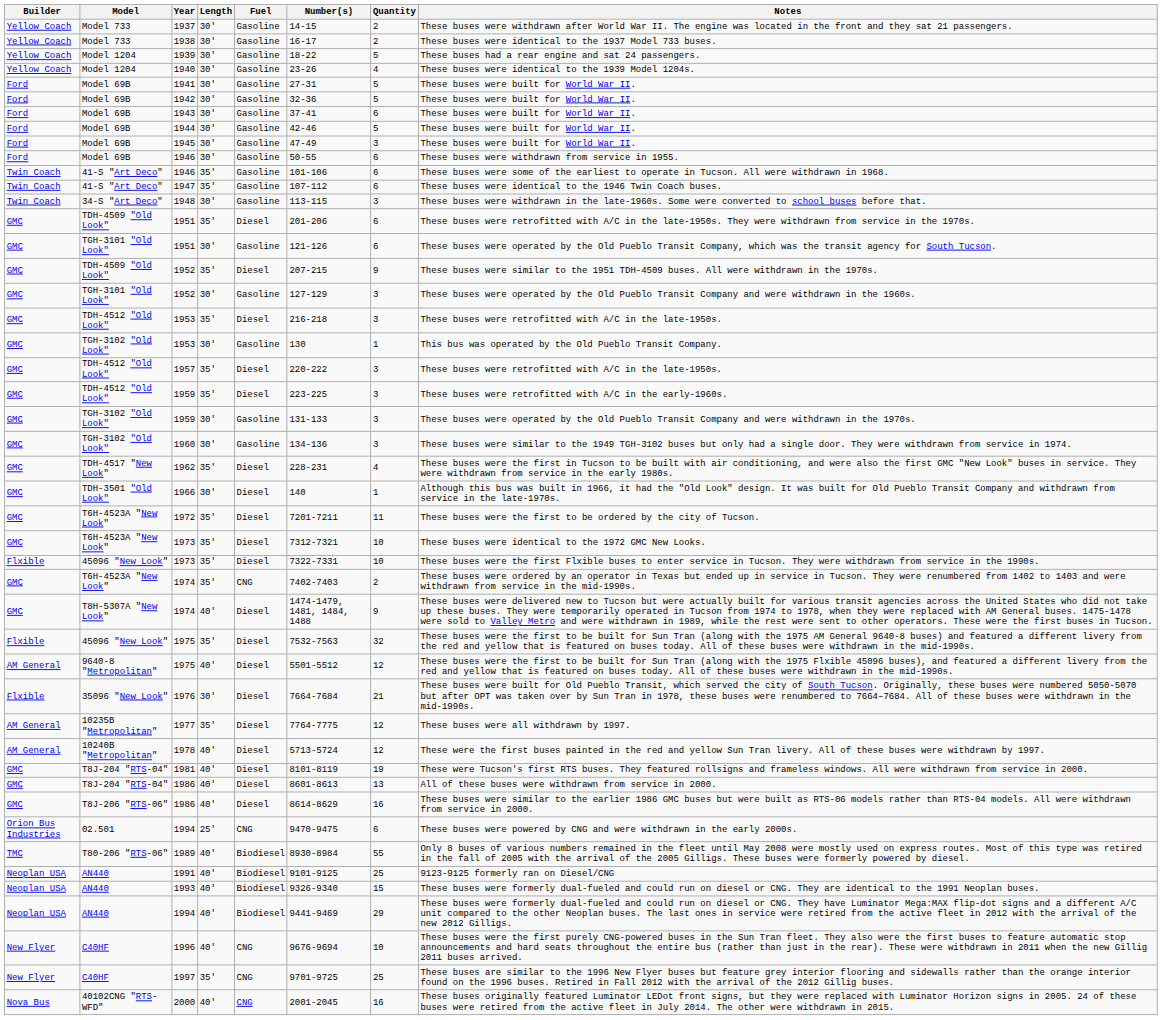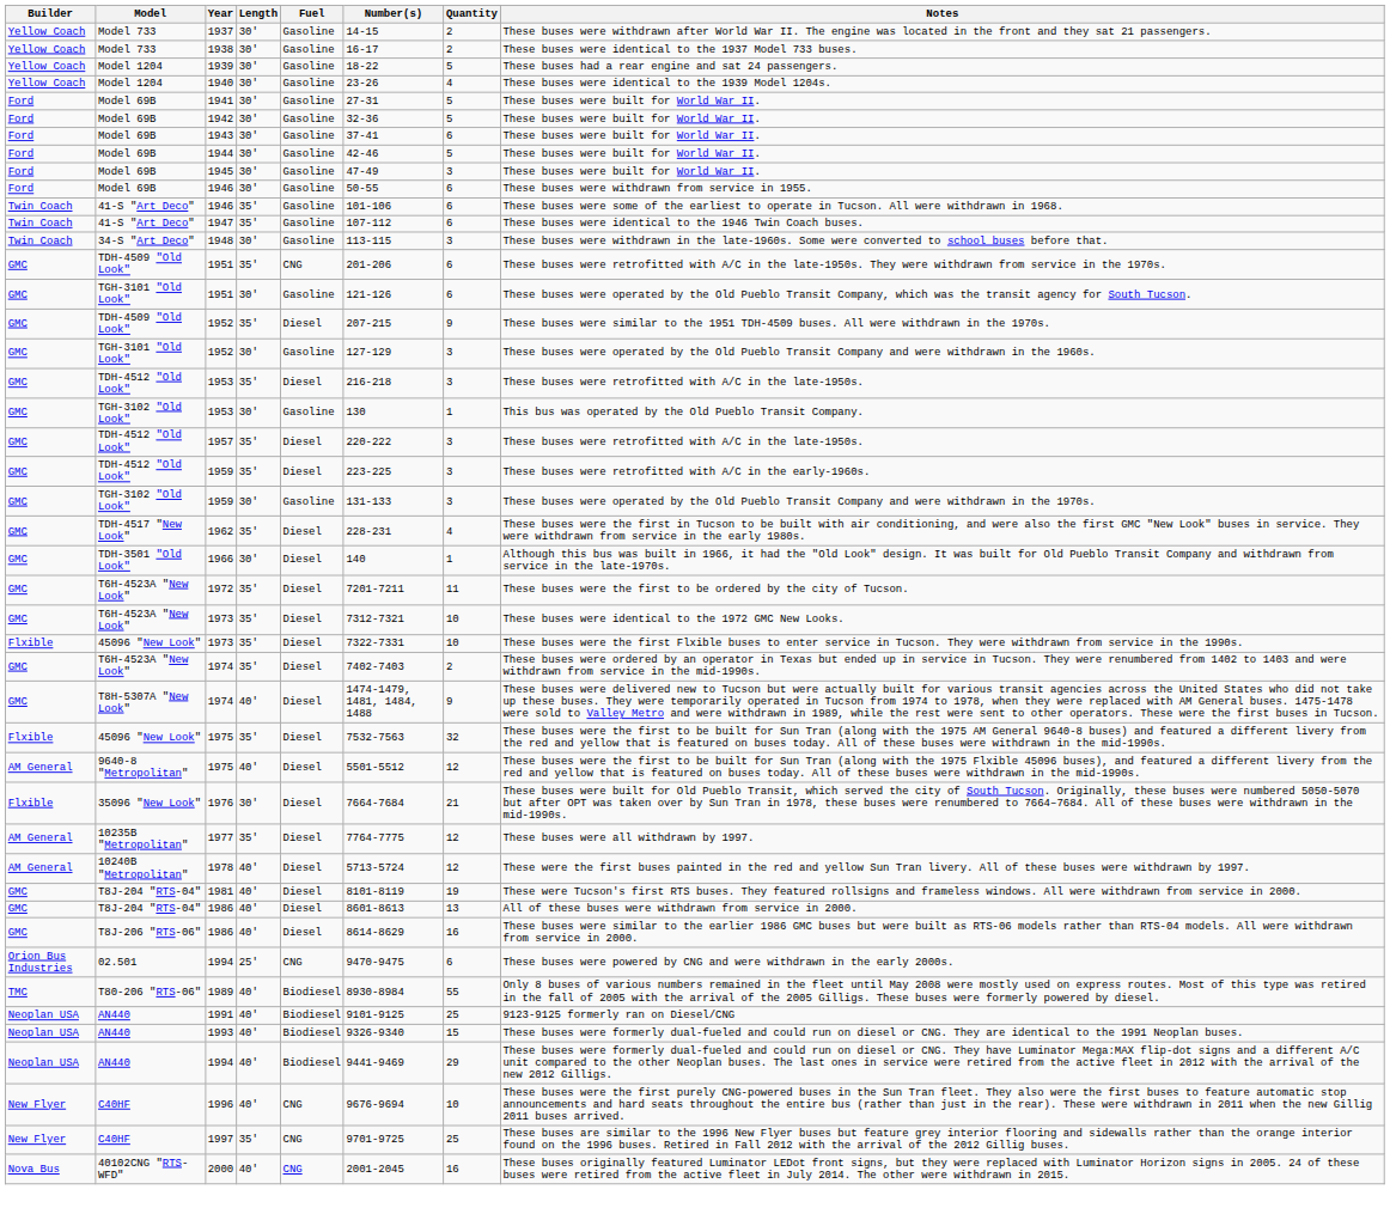TDH-4509 "Old Look" / 1951 | Fuel: Diesel -> CNG
- row: GMC | TGH-3102 "Old Look" | 1960 | 30' | Gasoline | 134-136 | 3 | These buses were similar to the 1949 TGH-3102 buses but only had a single door. They were withdrawn from service in 1974.
T6H-4523A "New Look" / 1974 | Fuel: CNG -> Diesel
